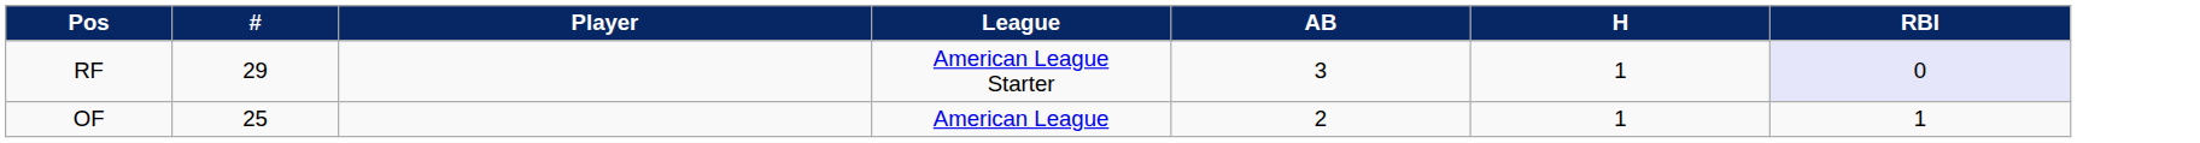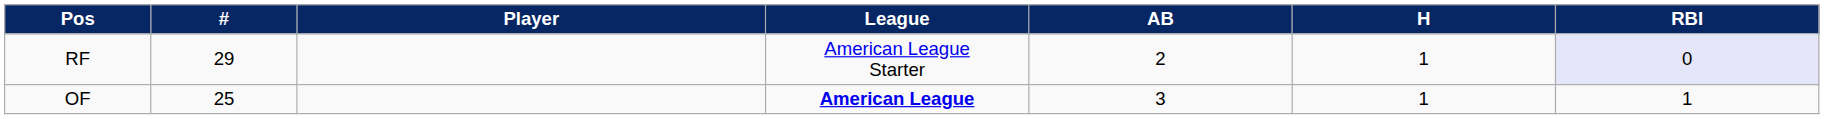RF | AB: 3 -> 2
OF | League: normal -> bold
OF | AB: 2 -> 3
